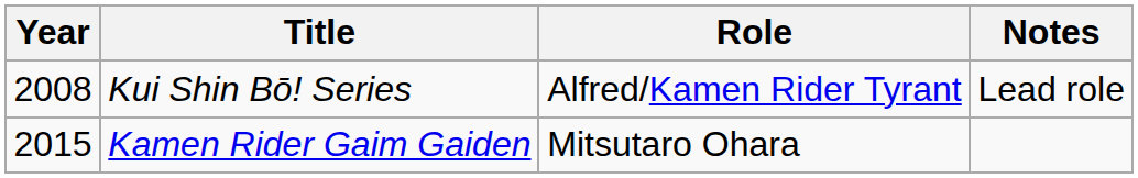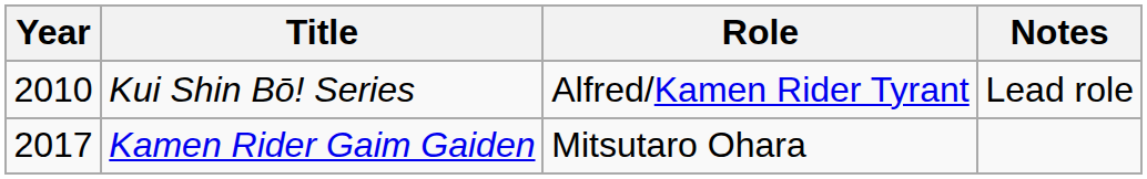Kui Shin Bō! Series | Year: 2008 -> 2010
Kamen Rider Gaim Gaiden | Year: 2015 -> 2017
